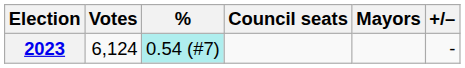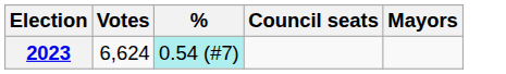- column: +/– | -
2023 | Votes: 6,124 -> 6,624
